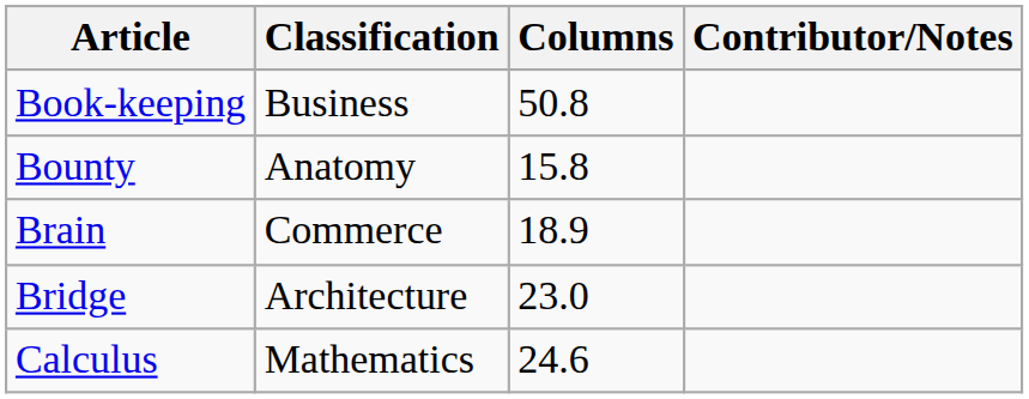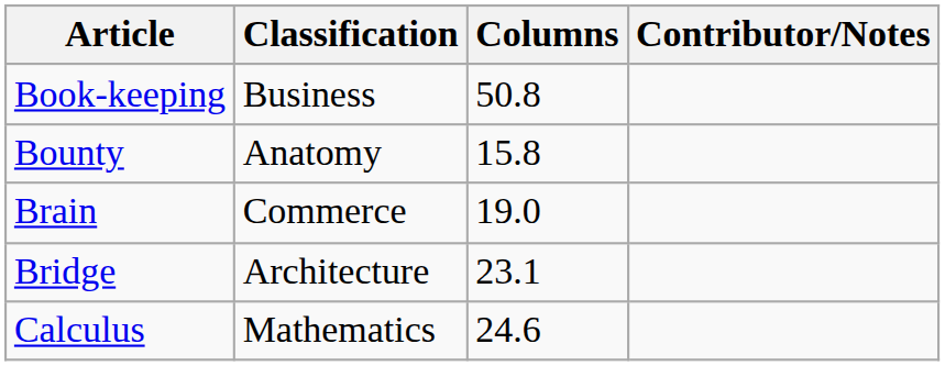Brain | Columns: 18.9 -> 19.0
Bridge | Columns: 23.0 -> 23.1
